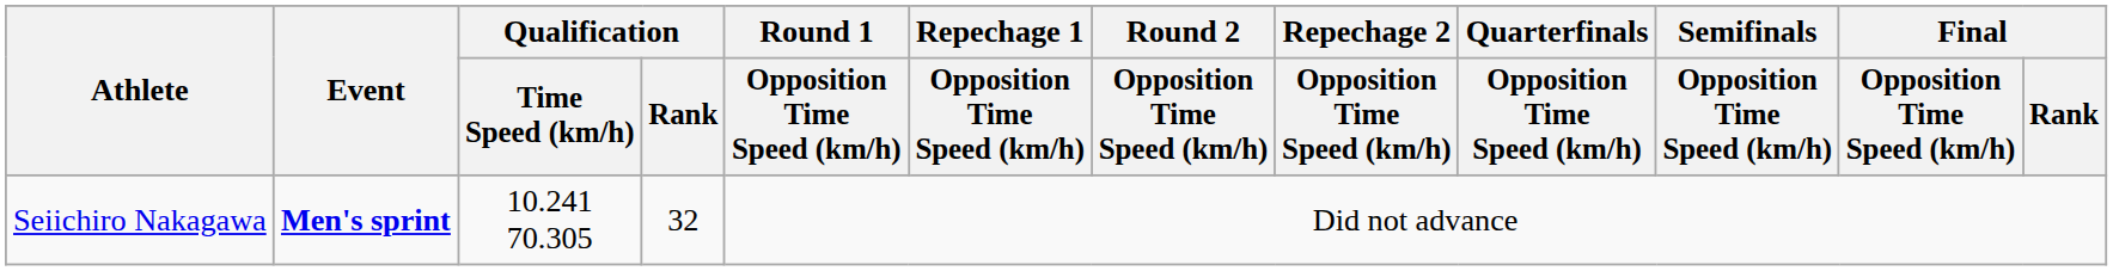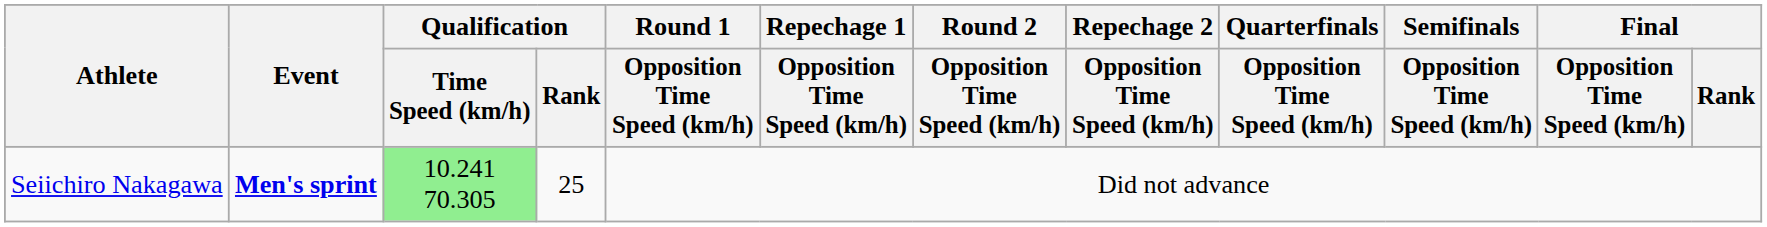Seiichiro Nakagawa | Qualification / Time Speed (km/h): no background -> lightgreen background
Seiichiro Nakagawa | Qualification / Rank: 32 -> 25
